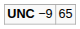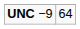UNC −9 | column 2: 65 -> 64
